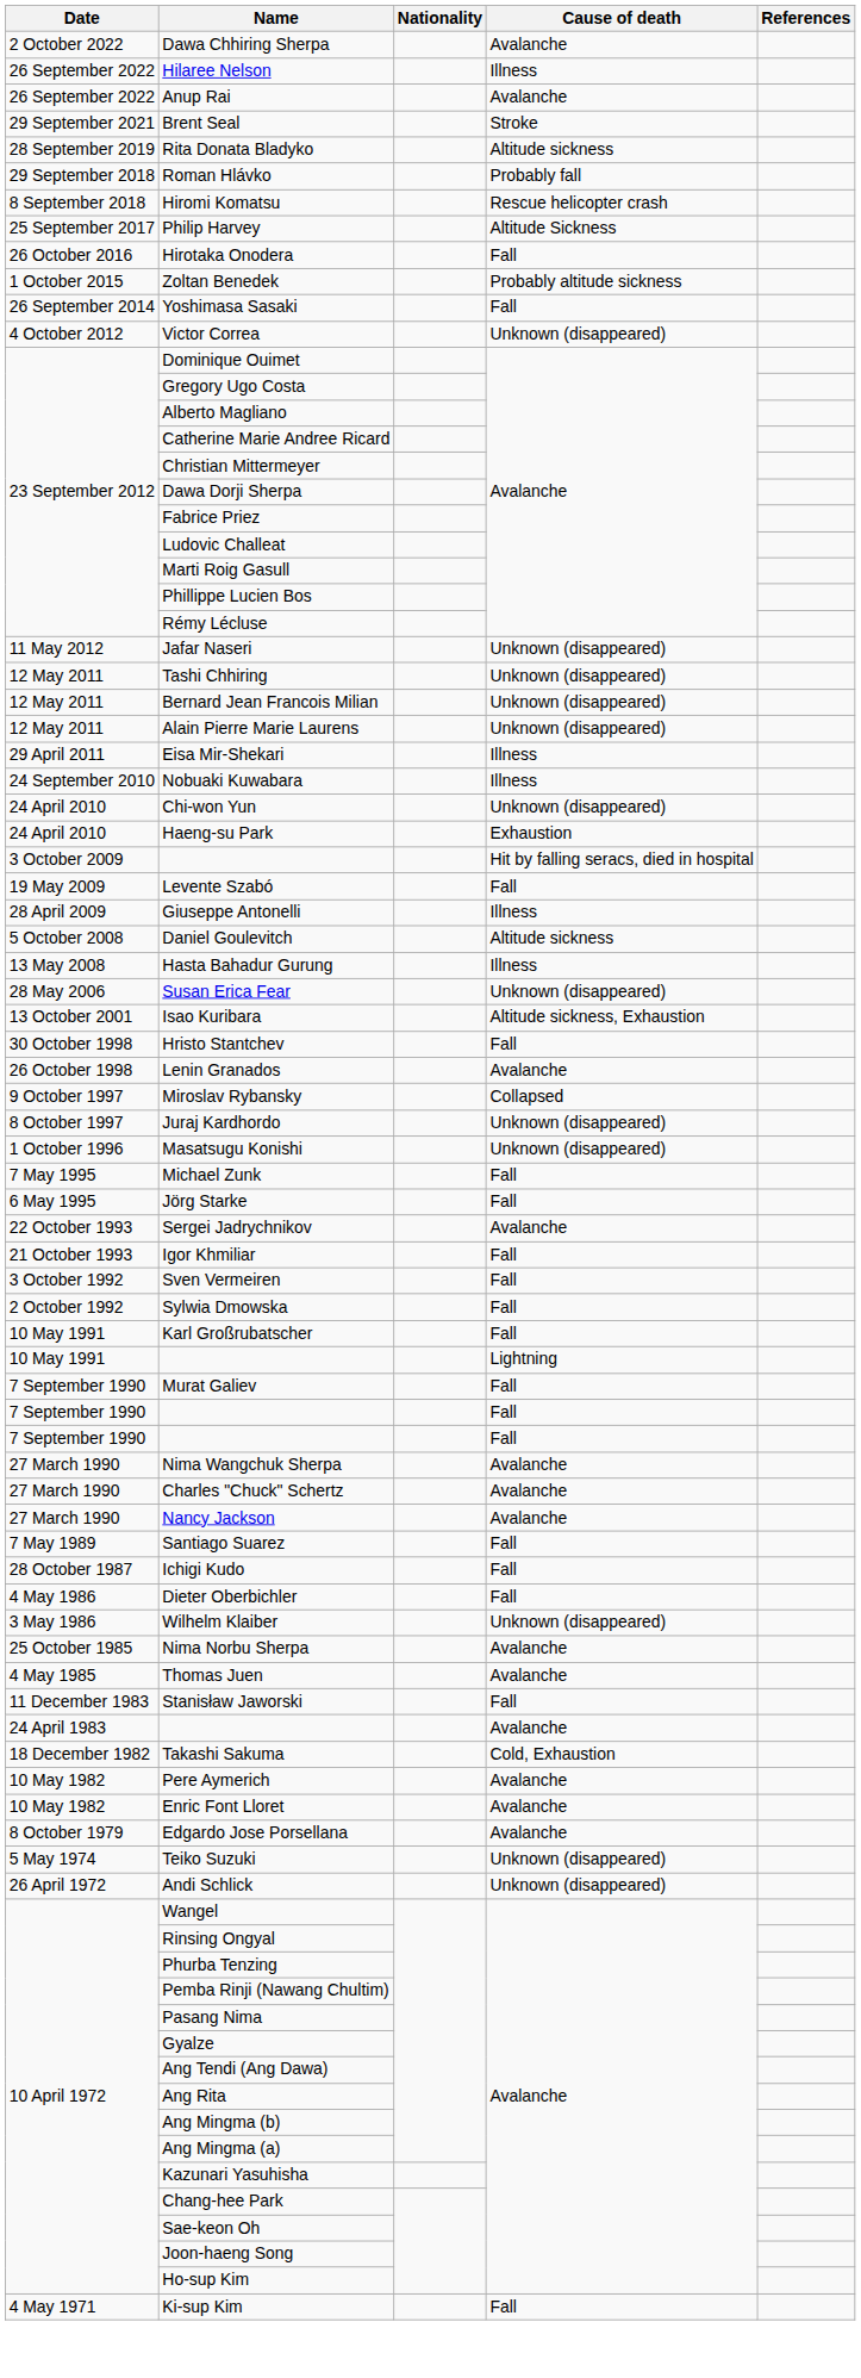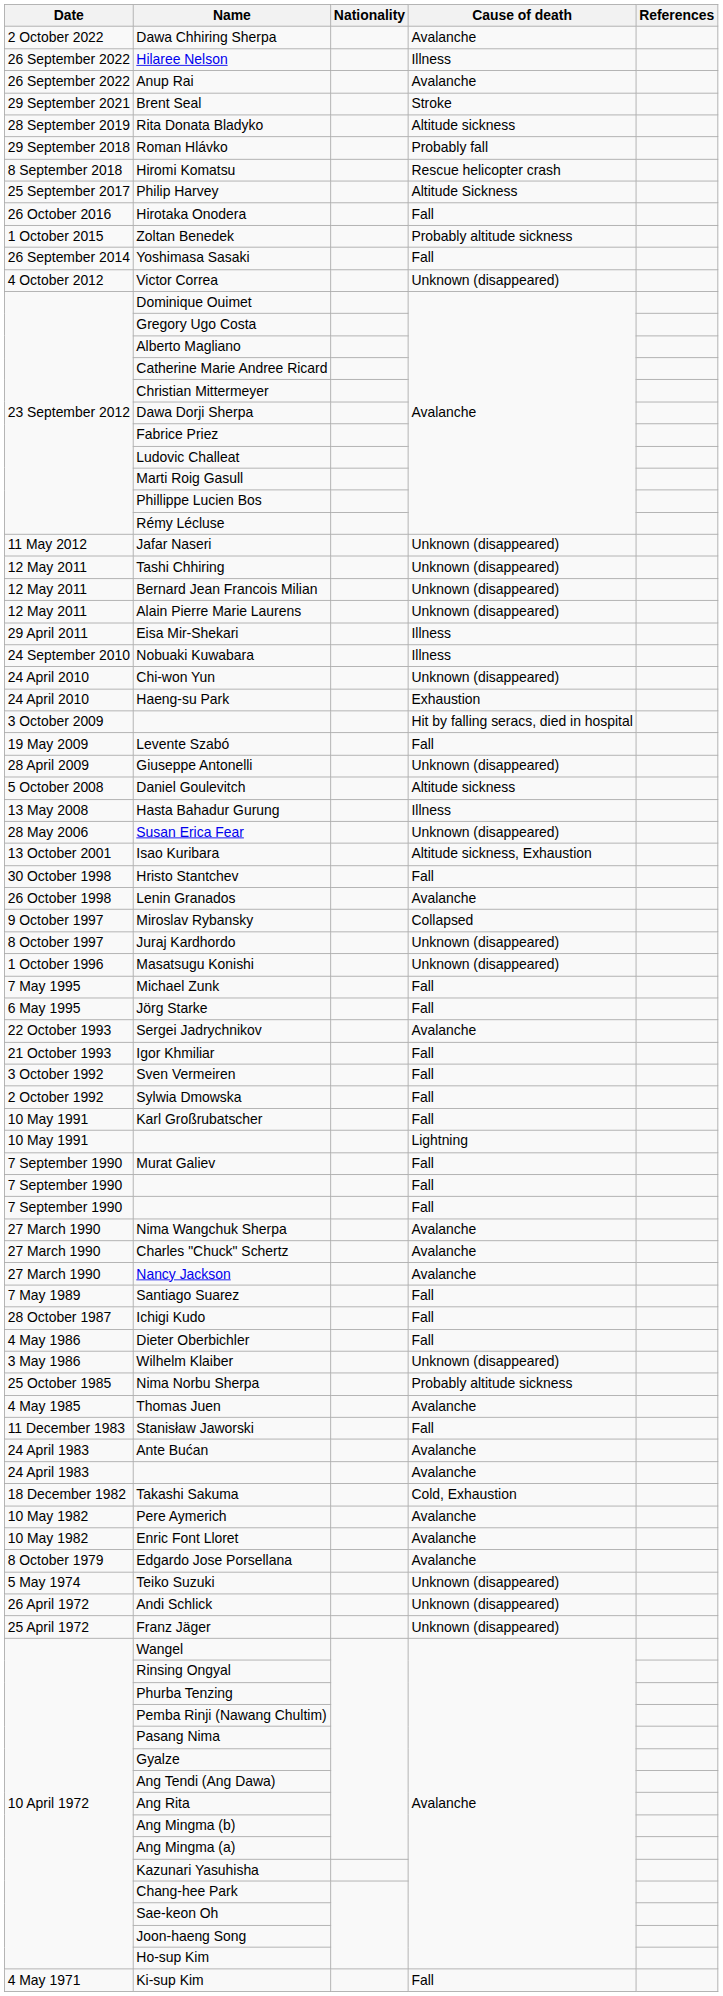Giuseppe Antonelli | Cause of death: Illness -> Unknown (disappeared)
Nima Norbu Sherpa | Cause of death: Avalanche -> Probably altitude sickness
+ row: 24 April 1983 | Ante Bućan | Avalanche
+ row: 25 April 1972 | Franz Jäger | Unknown (disappeared)
